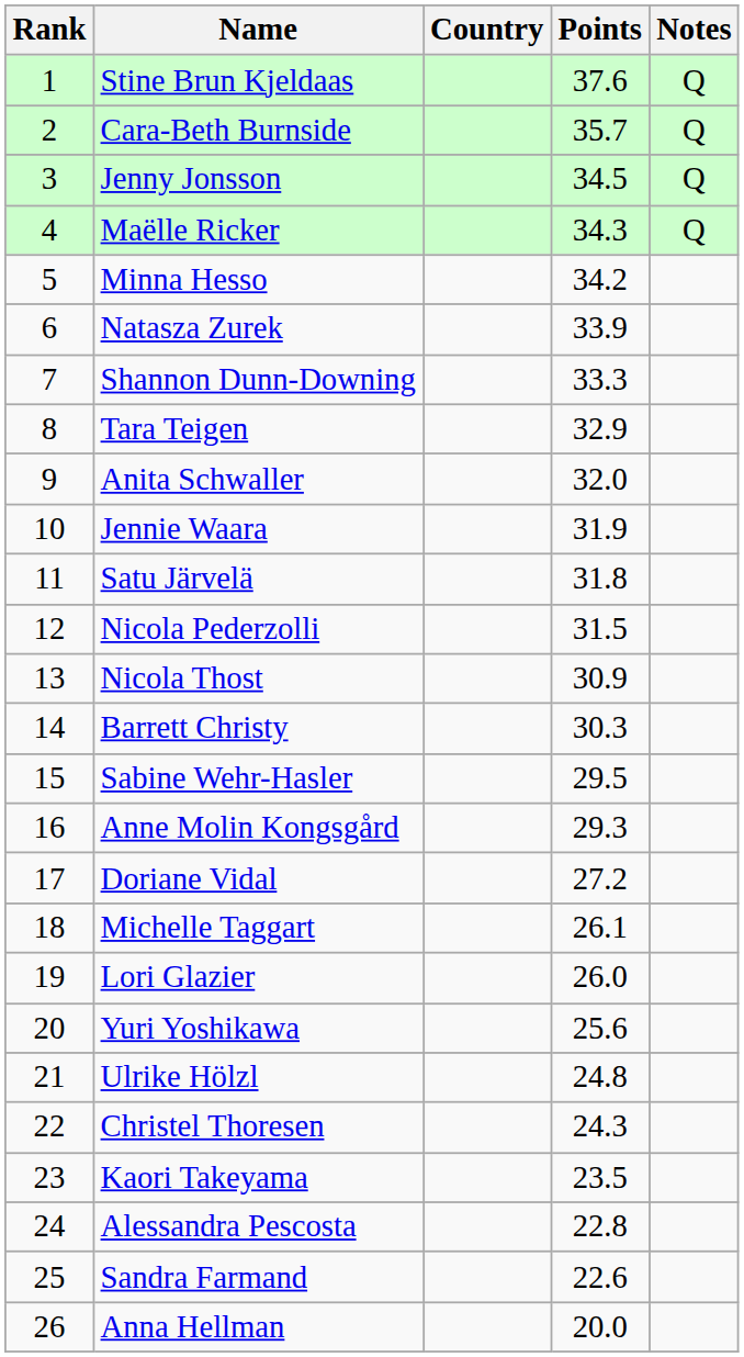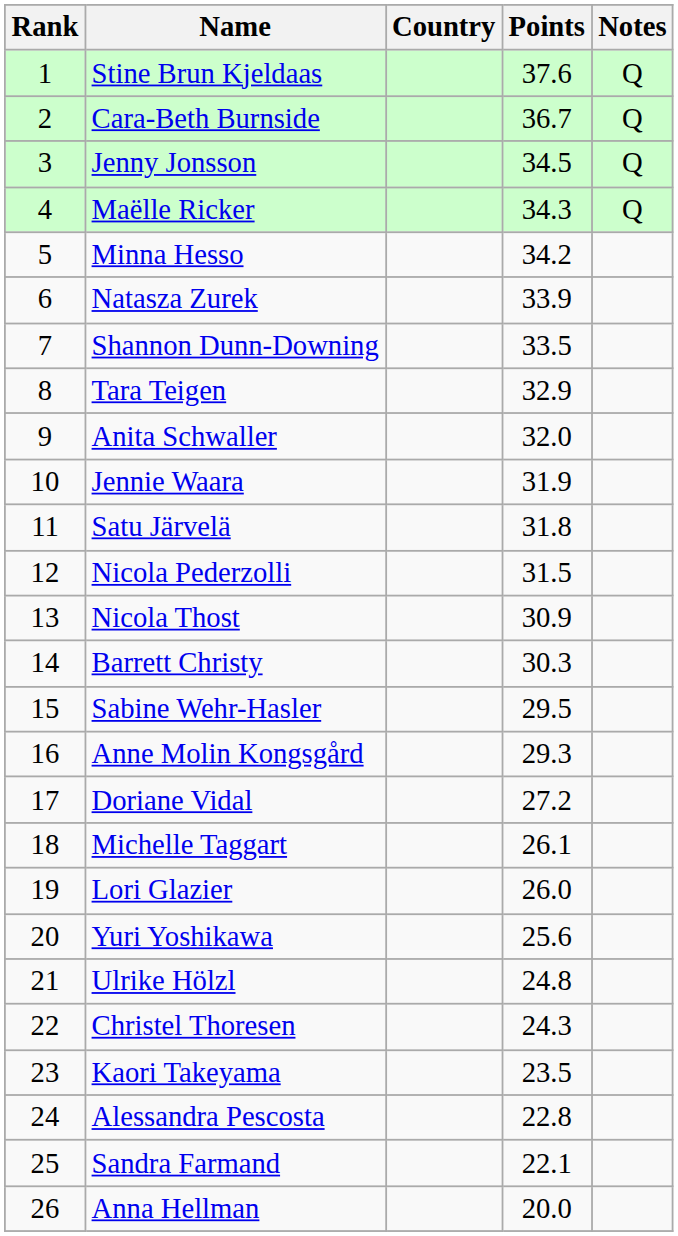Cara-Beth Burnside | Points: 35.7 -> 36.7
Shannon Dunn-Downing | Points: 33.3 -> 33.5
Sandra Farmand | Points: 22.6 -> 22.1
